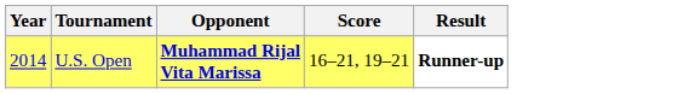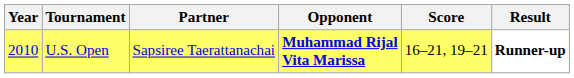+ column: Partner | Sapsiree Taerattanachai
U.S. Open | Year: 2014 -> 2010
